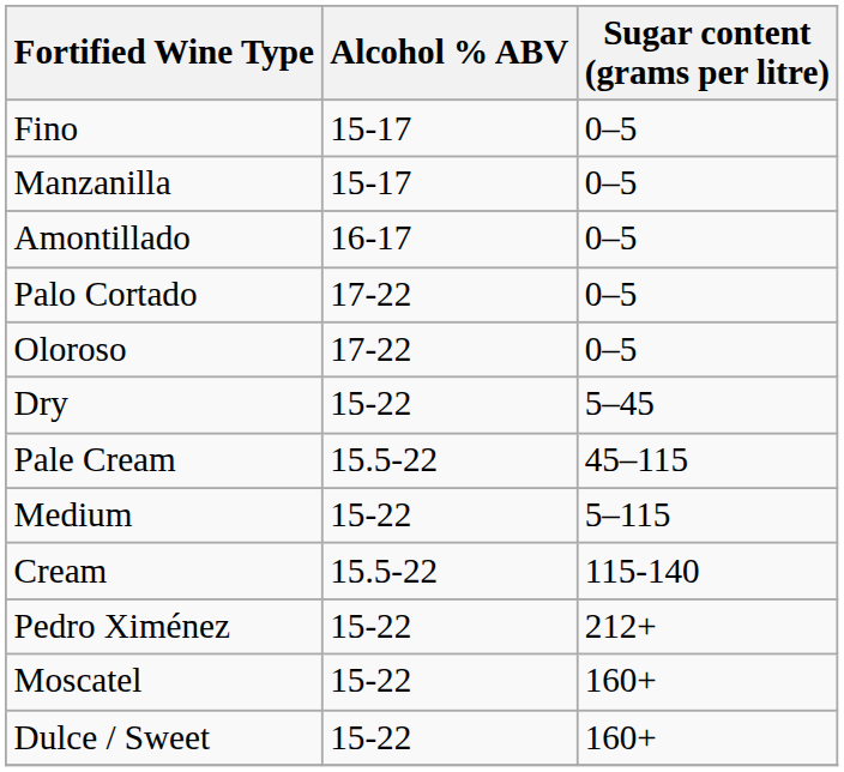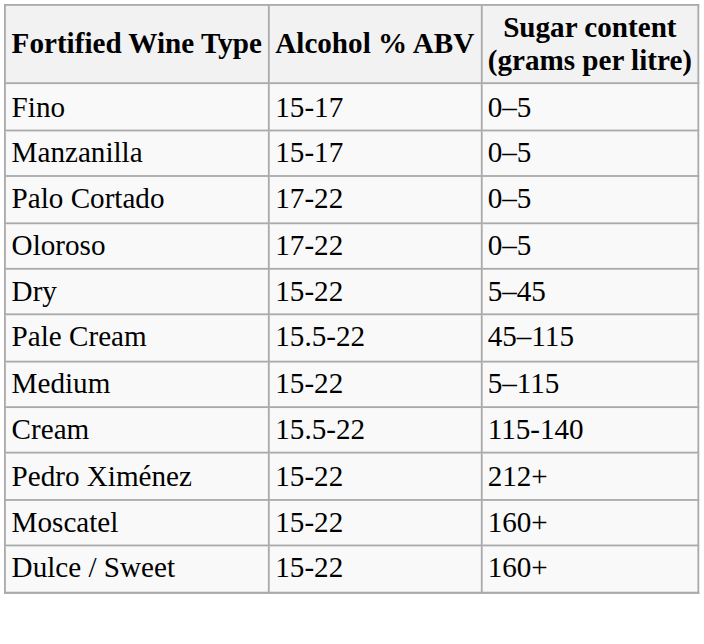- row: Amontillado | 16-17 | 0–5
